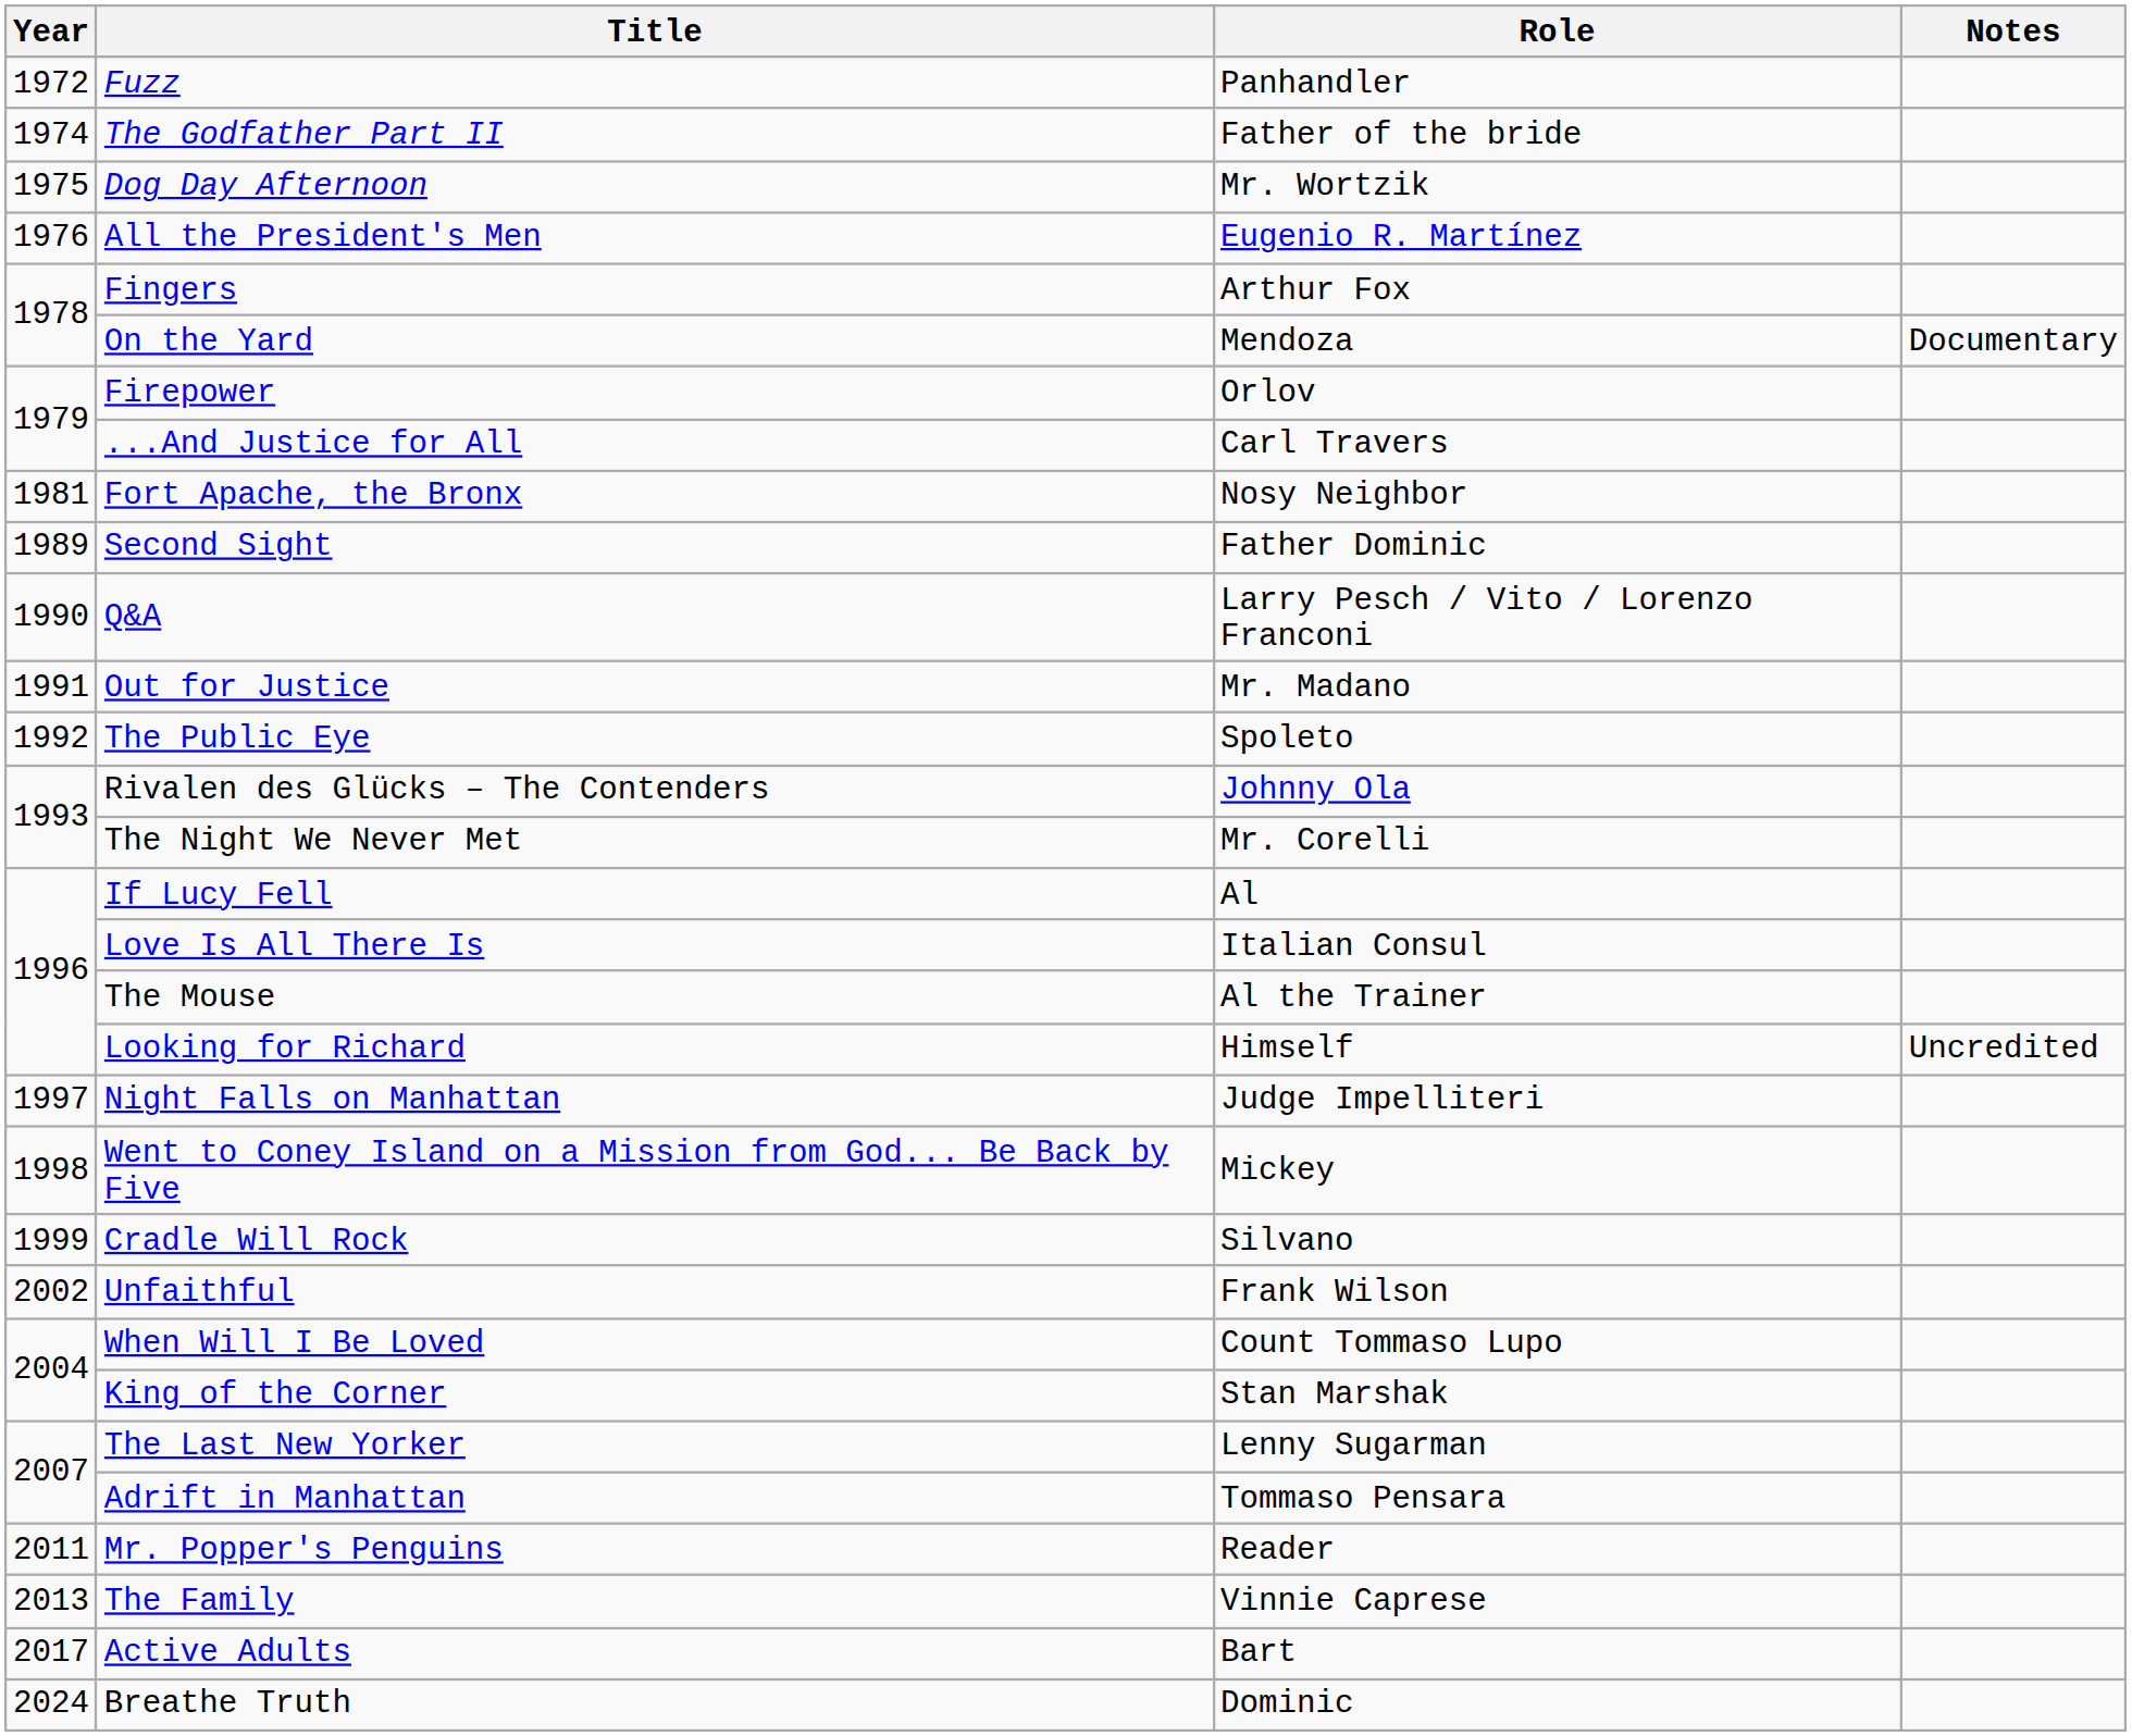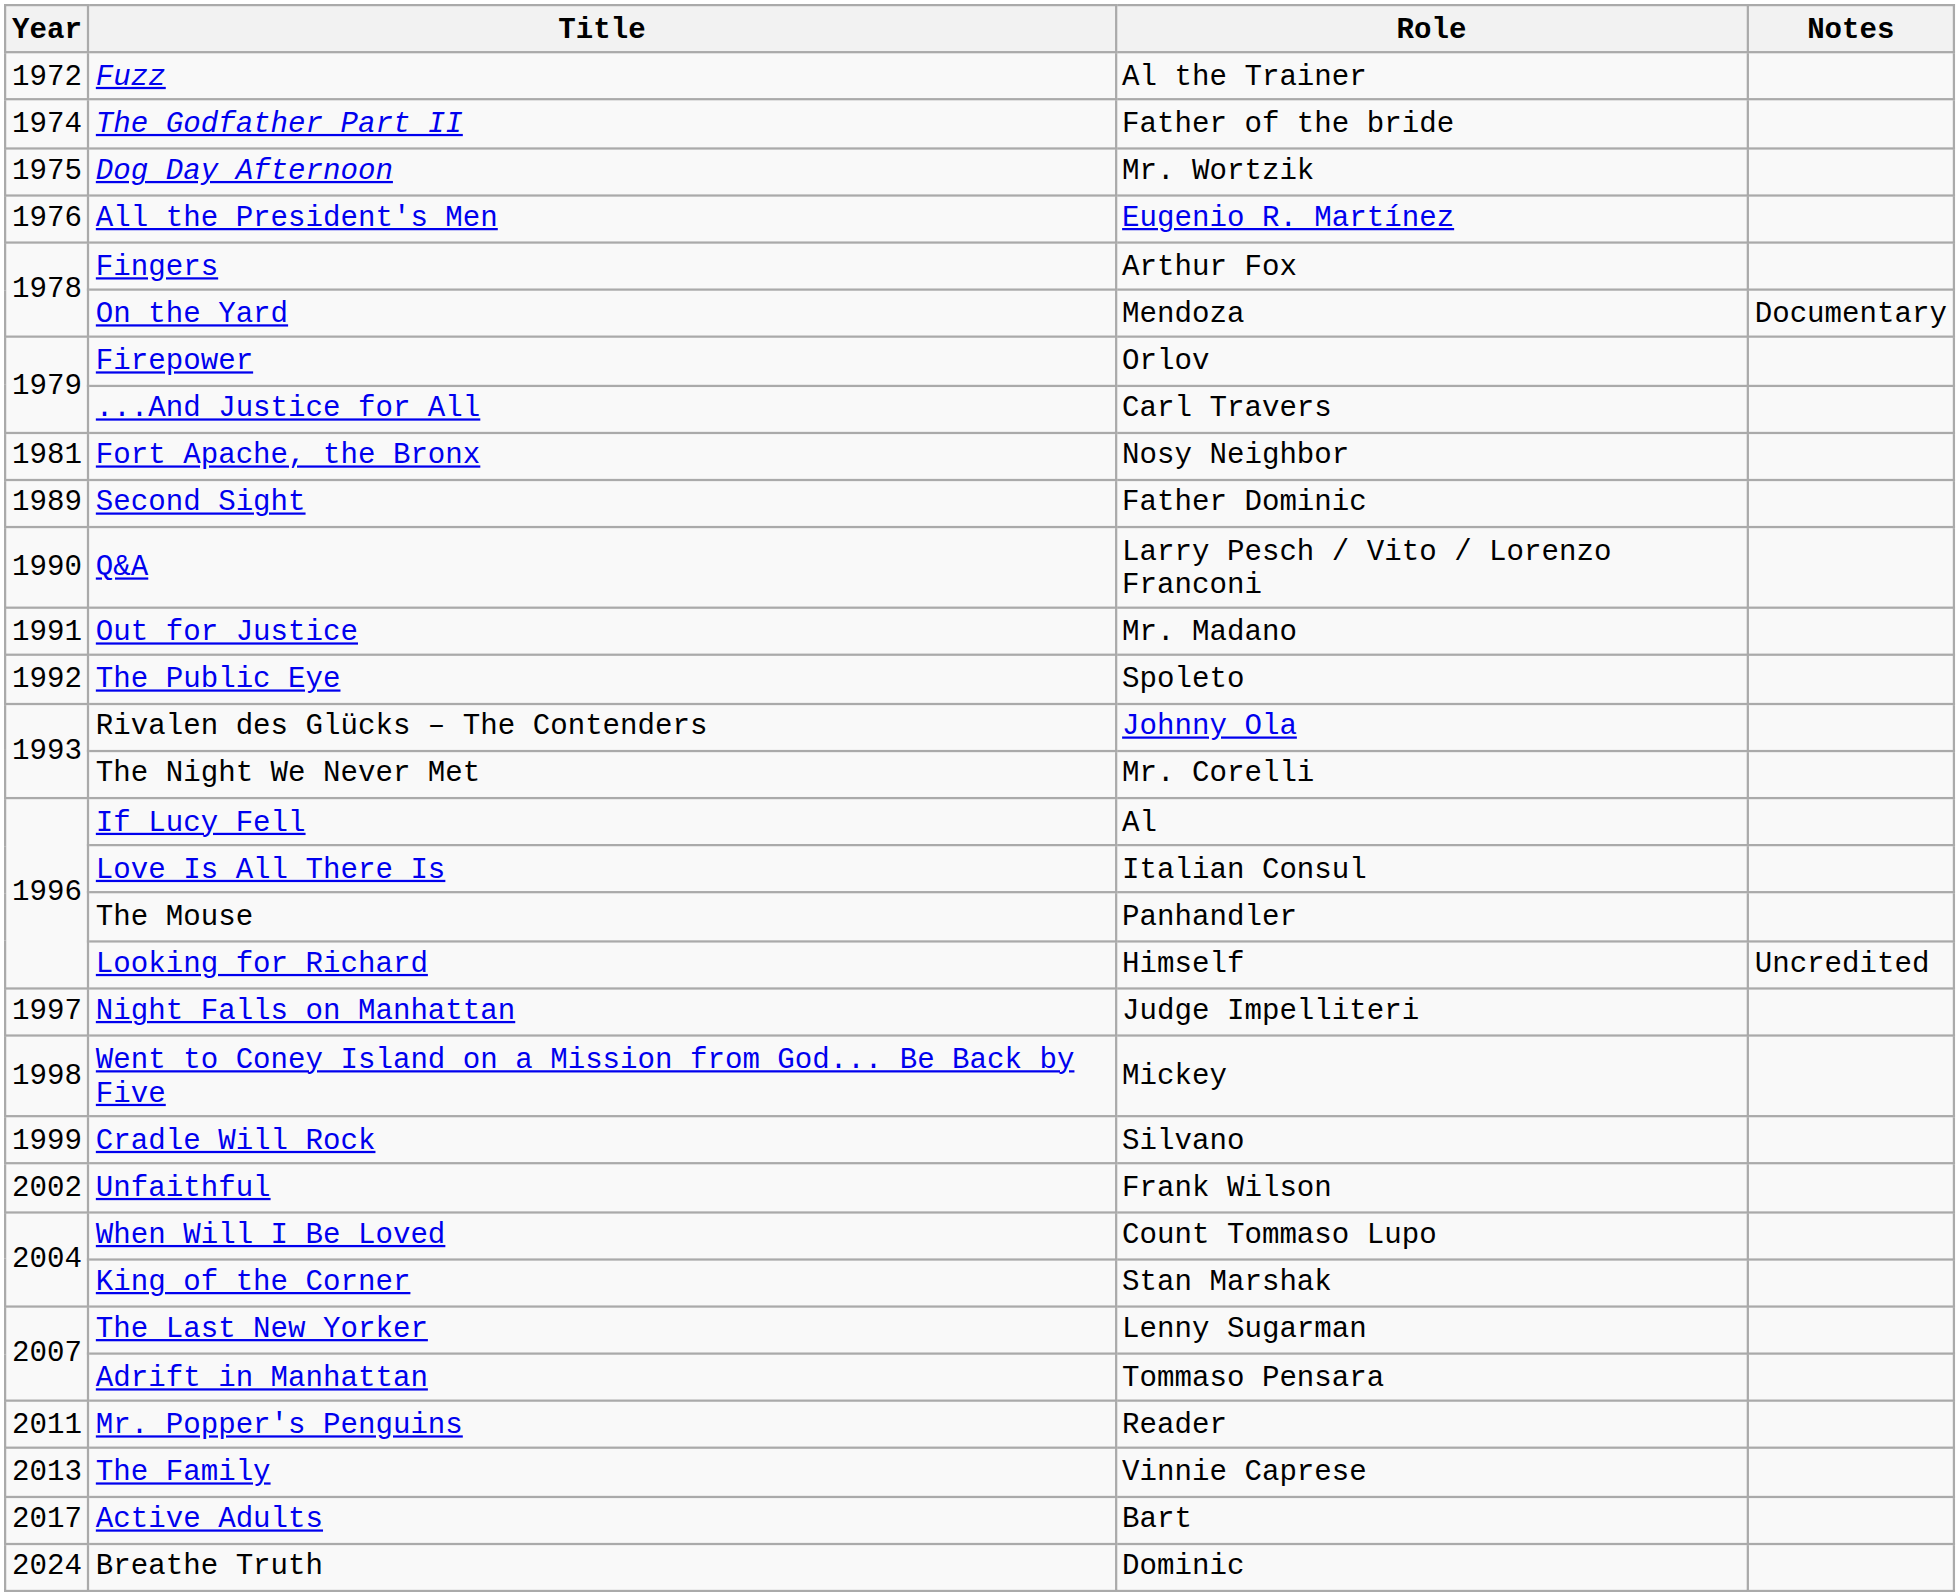Fuzz | Role: Panhandler -> Al the Trainer
The Mouse | Role: Al the Trainer -> Panhandler
